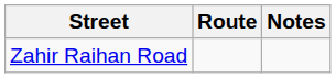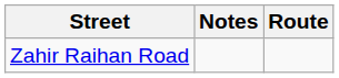columns swapped: Route <-> Notes
